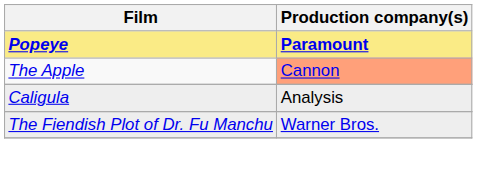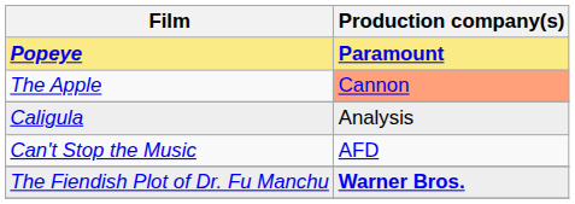+ row: Can't Stop the Music | AFD
The Fiendish Plot of Dr. Fu Manchu | Production company(s): normal -> bold
